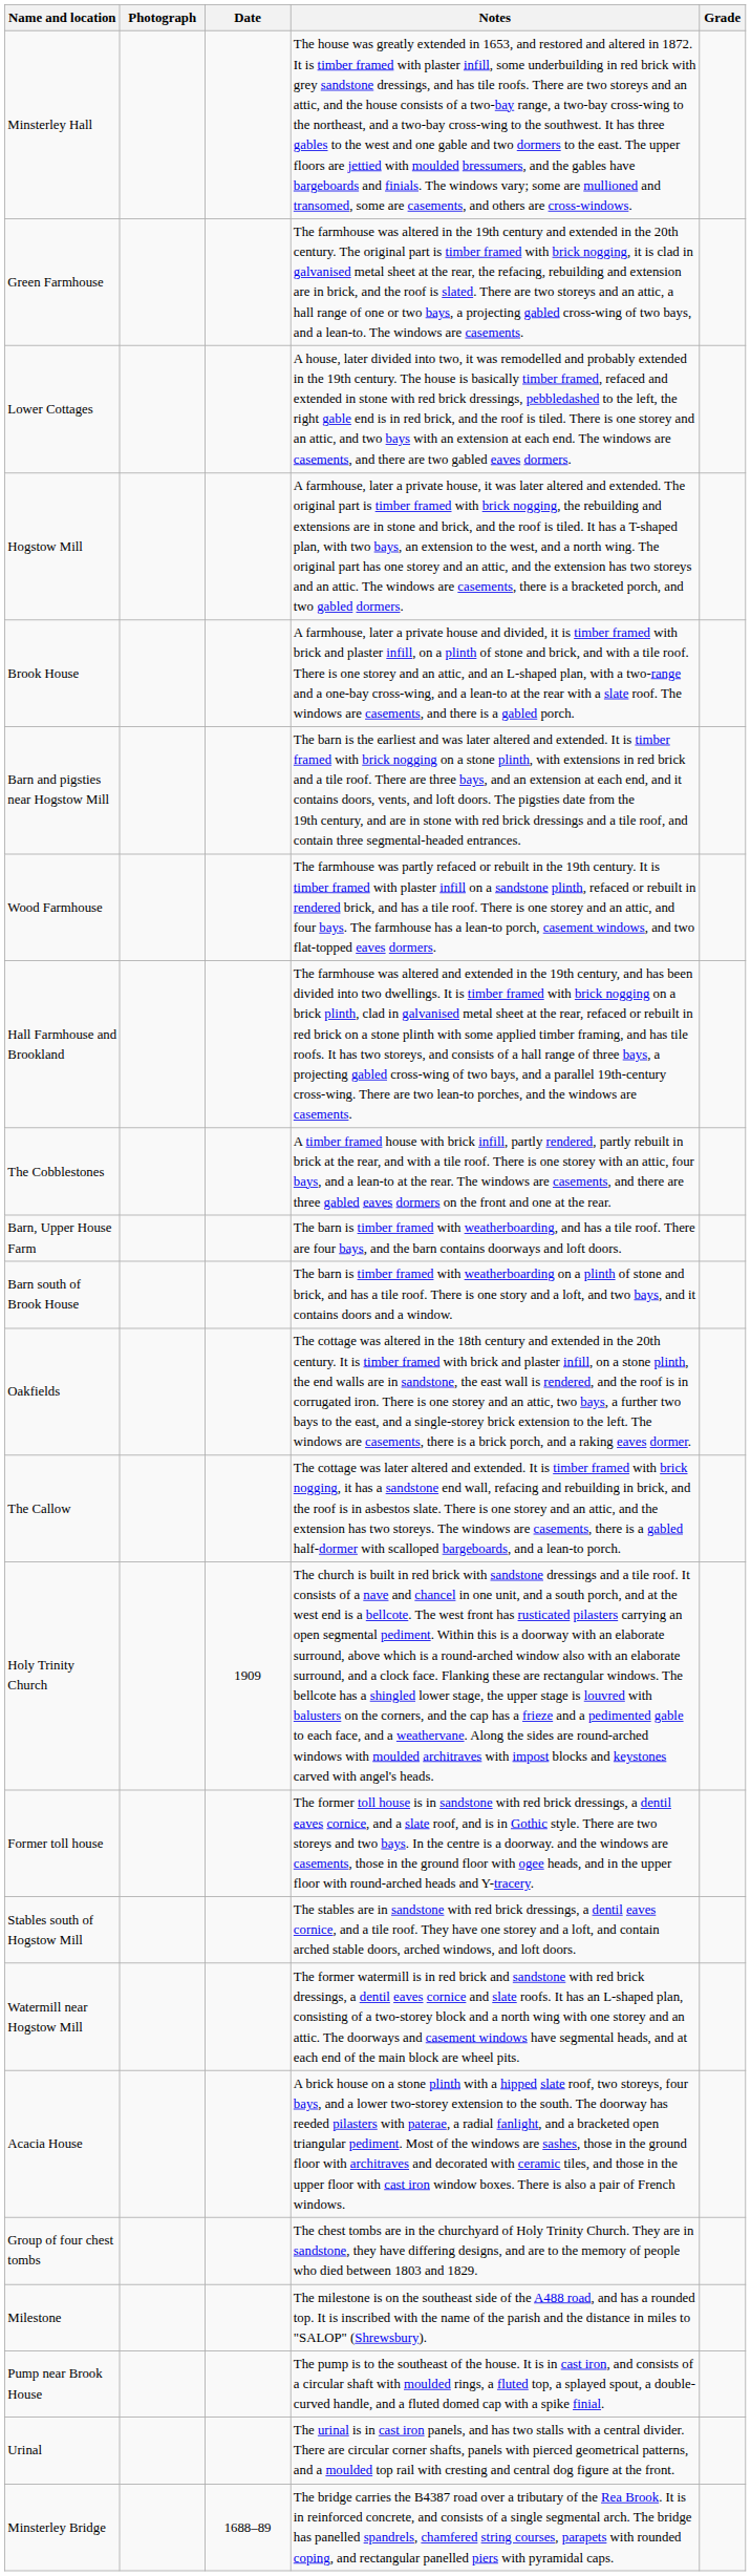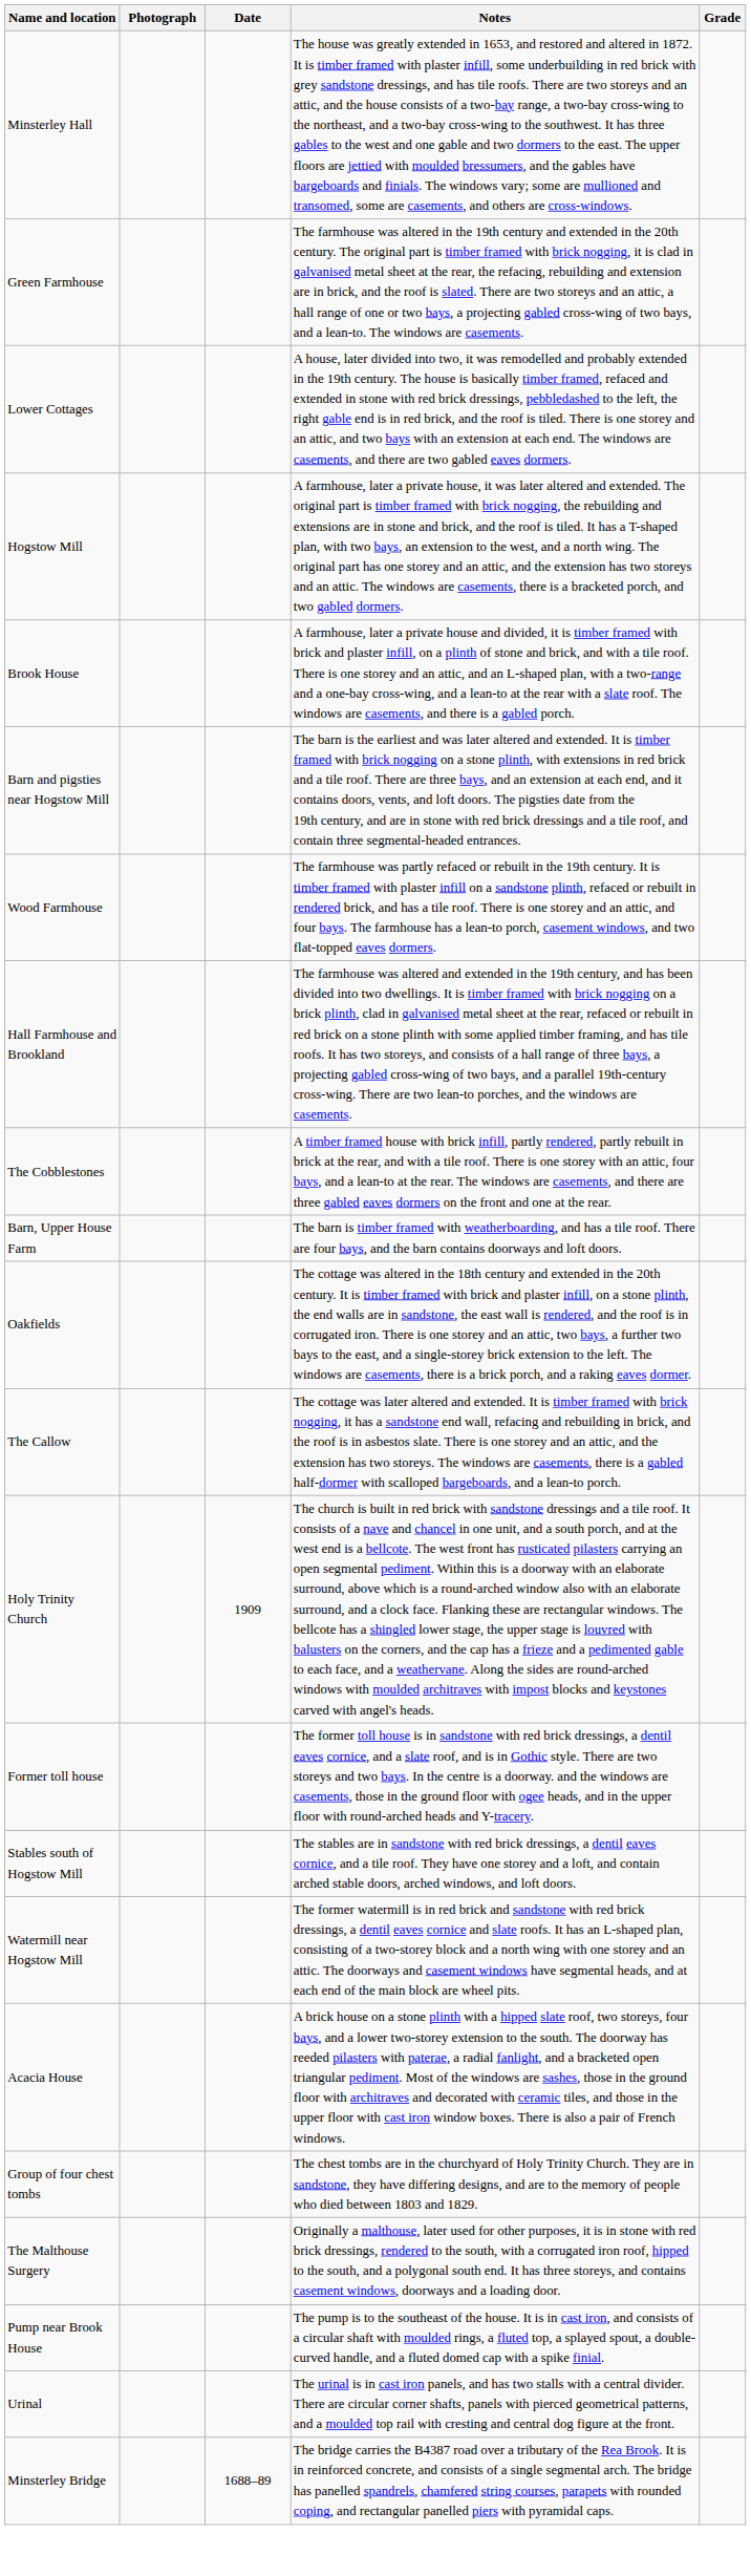- row: Barn south of Brook House | The barn is timber framed with weatherboarding on a plinth of stone and brick, and has a tile roof. There is one story and a loft, and two bays, and it contains doors and a window.
+ row: The Malthouse Surgery | Originally a malthouse, later used for other purposes, it is in stone with red brick dressings, rendered to the south, with a corrugated iron roof, hipped to the south, and a polygonal south end. It has three storeys, and contains casement windows, doorways and a loading door.
- row: Milestone | The milestone is on the southeast side of the A488 road, and has a rounded top. It is inscribed with the name of the parish and the distance in miles to "SALOP" (Shrewsbury).
